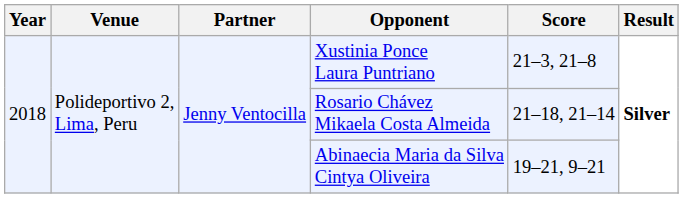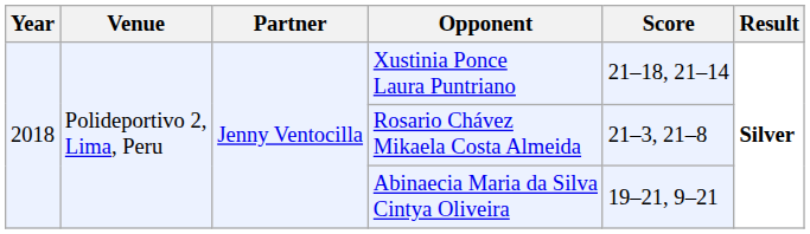Xustinia Ponce Laura Puntriano | Score: 21–3, 21–8 -> 21–18, 21–14
Rosario Chávez Mikaela Costa Almeida | Score: 21–18, 21–14 -> 21–3, 21–8
